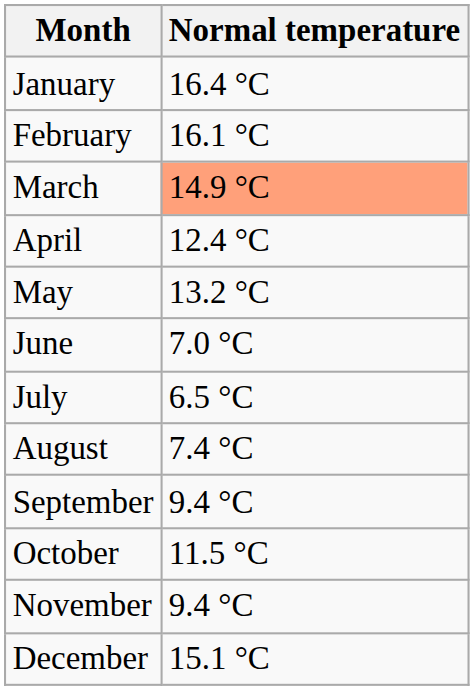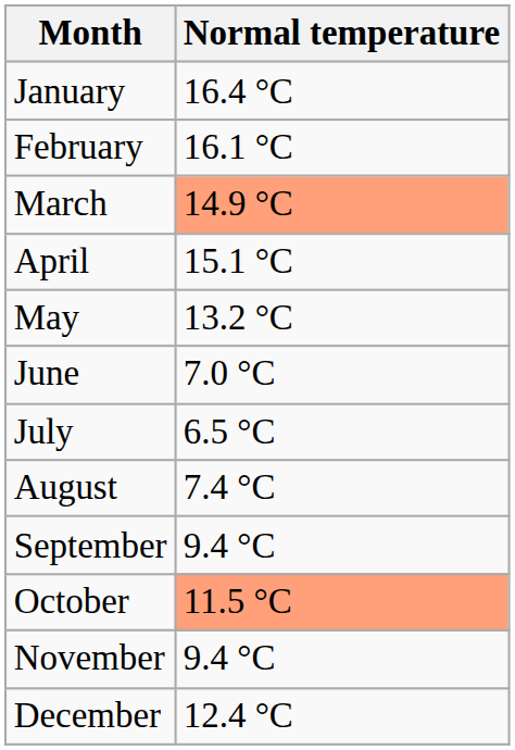April | Normal temperature: 12.4 °C -> 15.1 °C
October | Normal temperature: no background -> lightsalmon background
December | Normal temperature: 15.1 °C -> 12.4 °C
